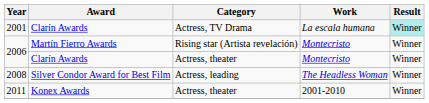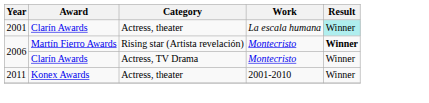2001 | Category: Actress, TV Drama -> Actress, theater
2006 / Martín Fierro Awards | Result: normal -> bold
2006 / Clarín Awards | Category: Actress, theater -> Actress, TV Drama
- row: 2008 | Silver Condor Award for Best Film | Actress, leading | The Headless Woman | Winner
